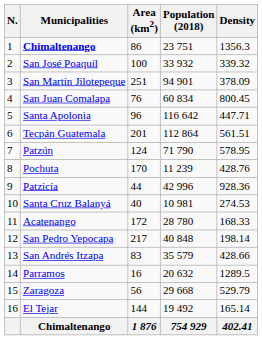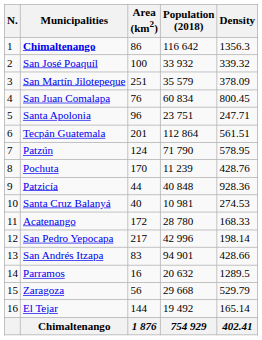1 / Chimaltenango | Population (2018): 23 751 -> 116 642
San Martín Jilotepeque | Population (2018): 94 901 -> 35 579
Santa Apolonia | Population (2018): 116 642 -> 23 751
Santa Apolonia | Density: 447.71 -> 247.71
Patzicía | Population (2018): 42 996 -> 40 848
San Pedro Yepocapa | Population (2018): 40 848 -> 42 996
San Andrés Itzapa | Population (2018): 35 579 -> 94 901
